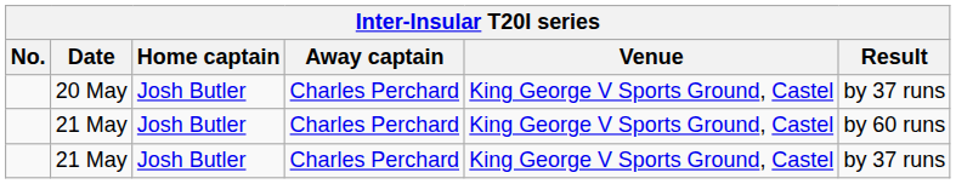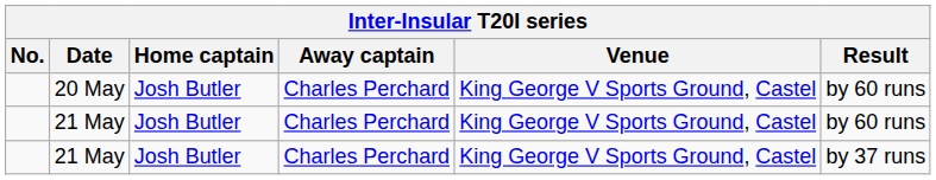20 May | Result: by 37 runs -> by 60 runs
